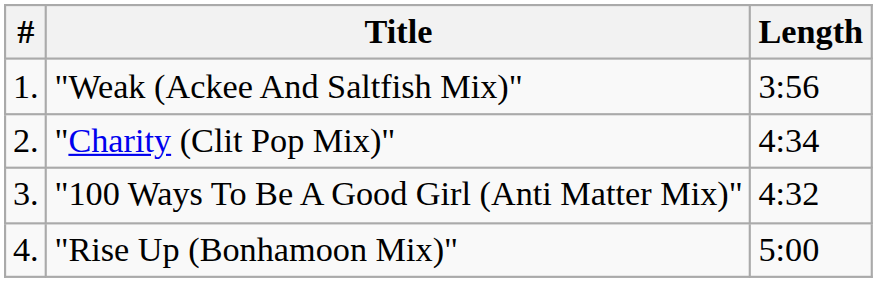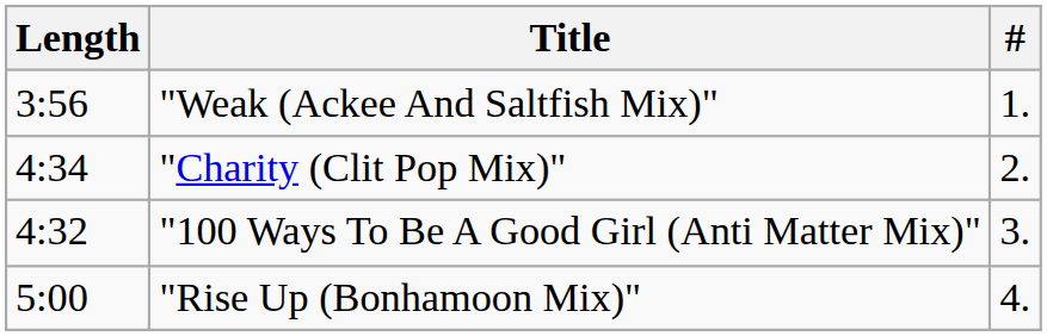columns swapped: # <-> Length
